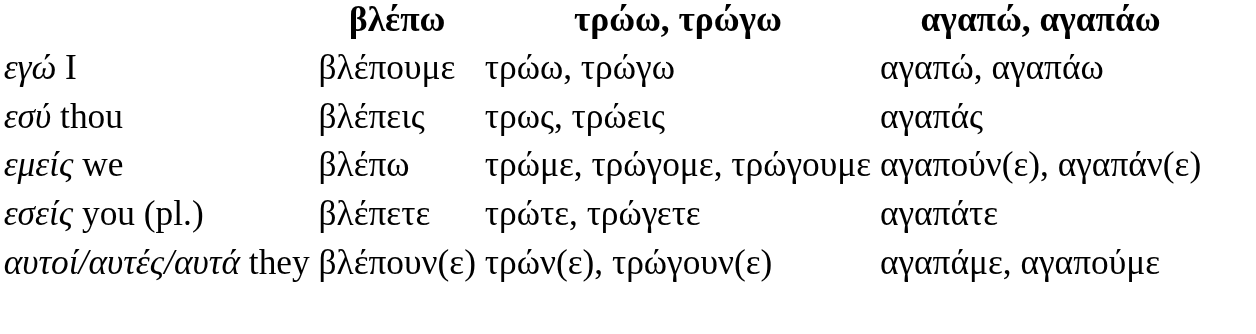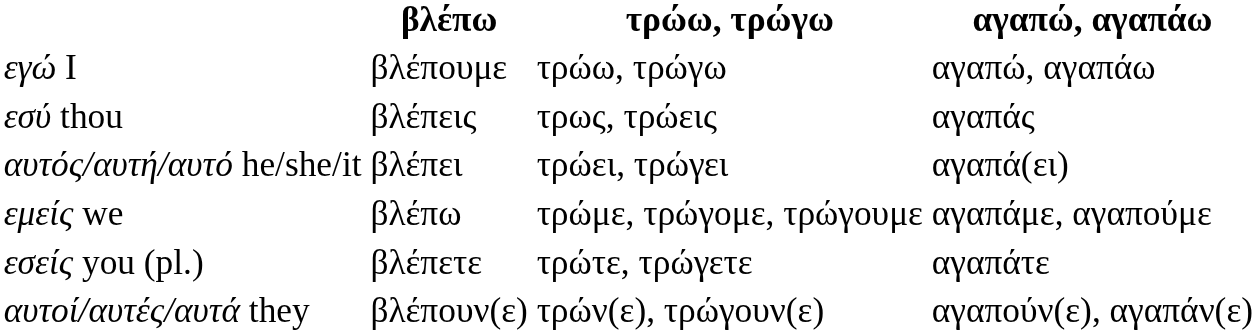+ row: αυτός/αυτή/αυτό he/she/it | βλέπει | τρώει, τρώγει | αγαπά(ει)
εμείς we | αγαπώ, αγαπάω: αγαπούν(ε), αγαπάν(ε) -> αγαπάμε, αγαπούμε
αυτοί/αυτές/αυτά they | αγαπώ, αγαπάω: αγαπάμε, αγαπούμε -> αγαπούν(ε), αγαπάν(ε)
